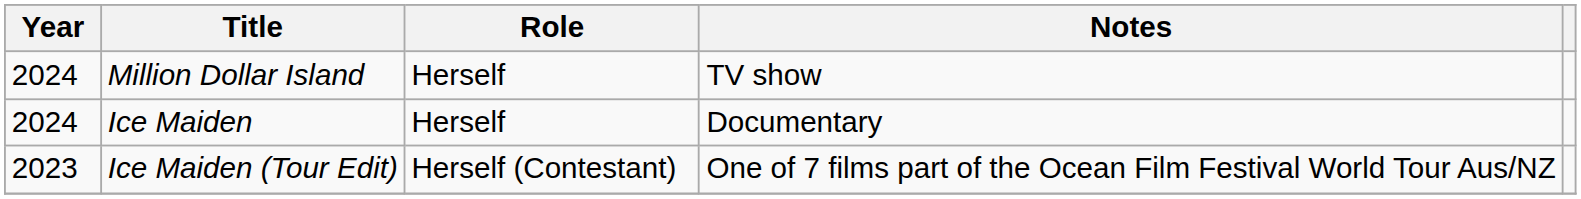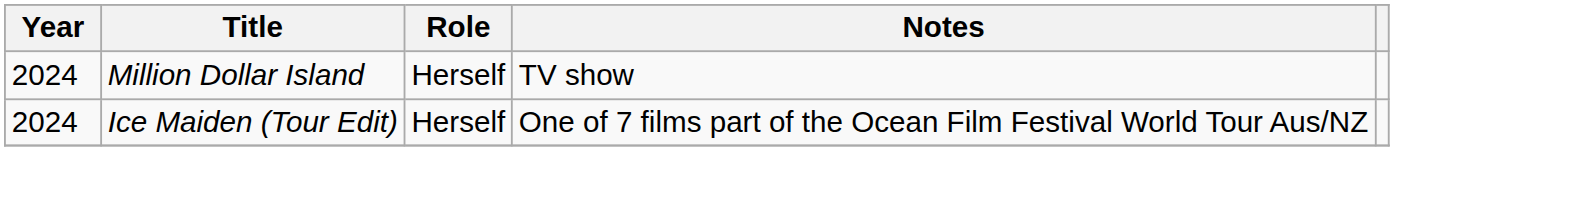- row: 2024 | Ice Maiden | Herself | Documentary
Ice Maiden (Tour Edit) | Year: 2023 -> 2024
Ice Maiden (Tour Edit) | Role: Herself (Contestant) -> Herself
